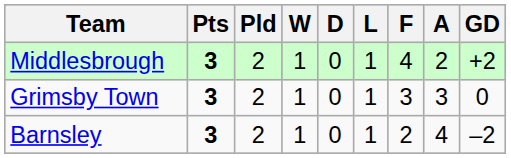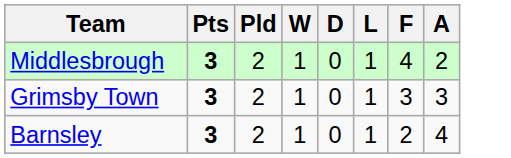- column: GD | +2 | 0 | –2
